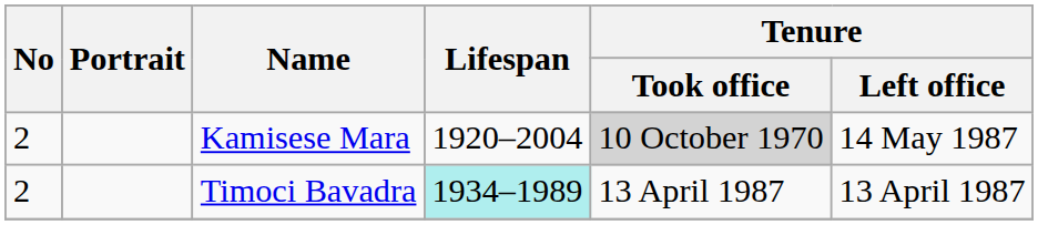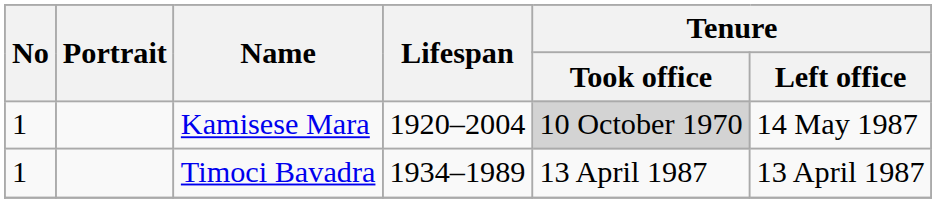Kamisese Mara | No: 2 -> 1
Timoci Bavadra | No: 2 -> 1
Timoci Bavadra | Lifespan: paleturquoise background -> no background
